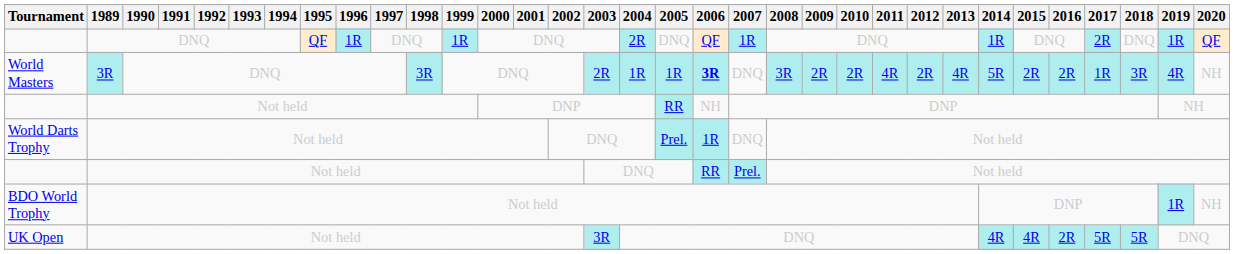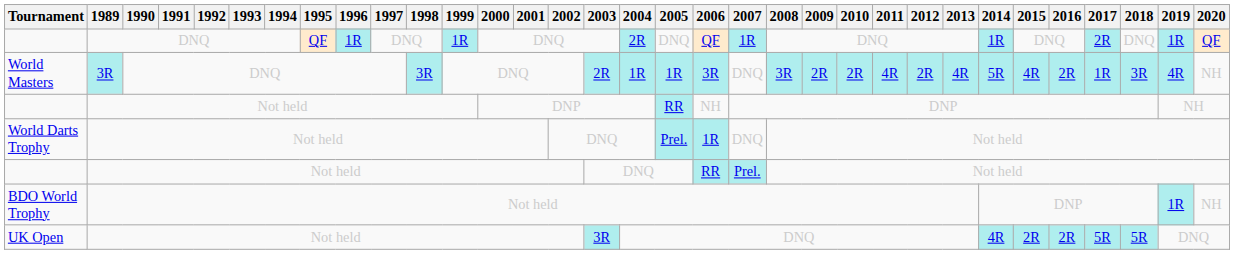World Masters | 2006: bold -> normal
World Masters | 2015: 2R -> 4R
UK Open | 2015: 4R -> 2R
